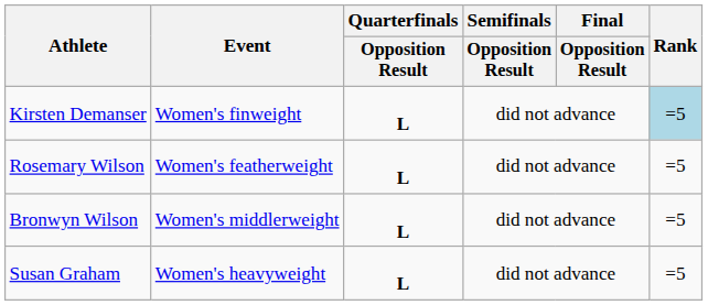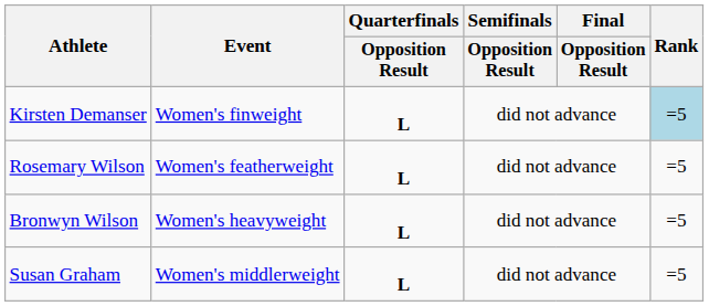Bronwyn Wilson | Event: Women's middlerweight -> Women's heavyweight
Susan Graham | Event: Women's heavyweight -> Women's middlerweight
